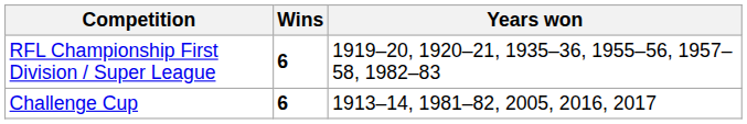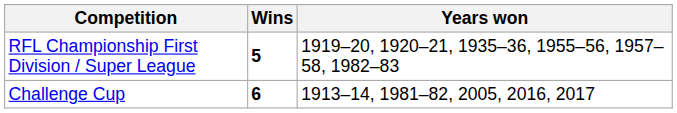RFL Championship First Division / Super League | Wins: 6 -> 5
